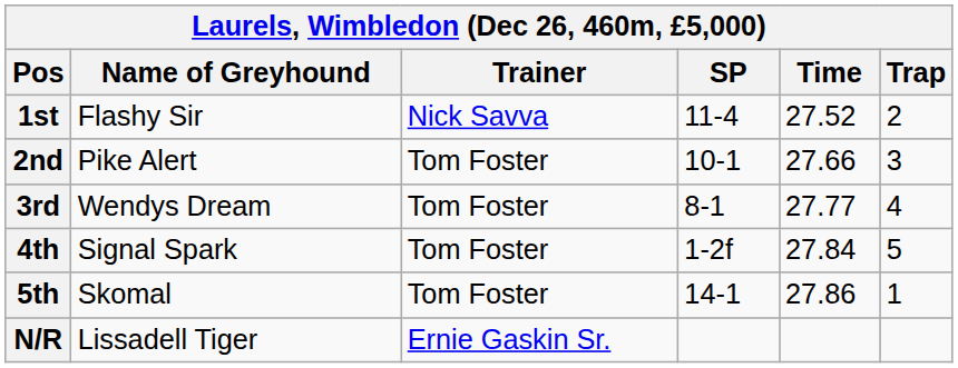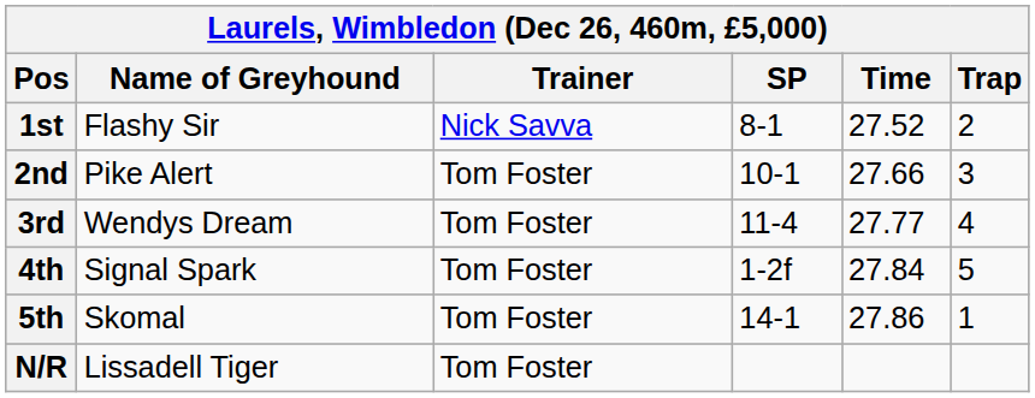1st | SP: 11-4 -> 8-1
3rd | SP: 8-1 -> 11-4
N/R | Trainer: Ernie Gaskin Sr. -> Tom Foster
